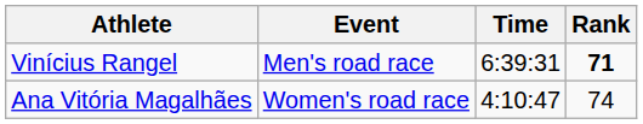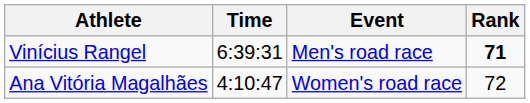columns swapped: Event <-> Time
Ana Vitória Magalhães | Rank: 74 -> 72
